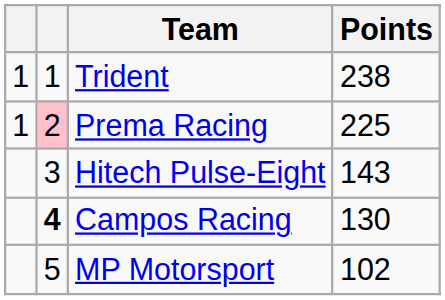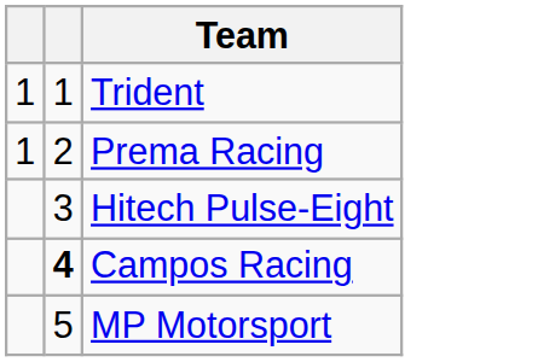- column: Points | 238 | 225 | 143 | 130 | 102
Prema Racing | column 2: pink background -> no background
